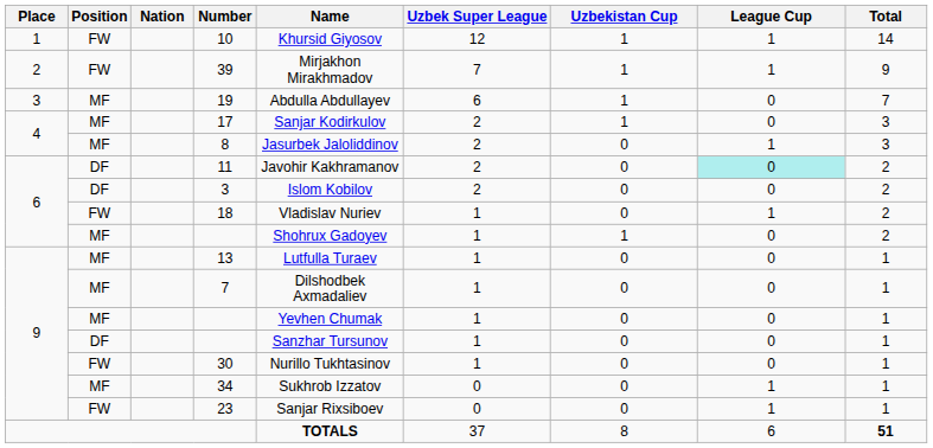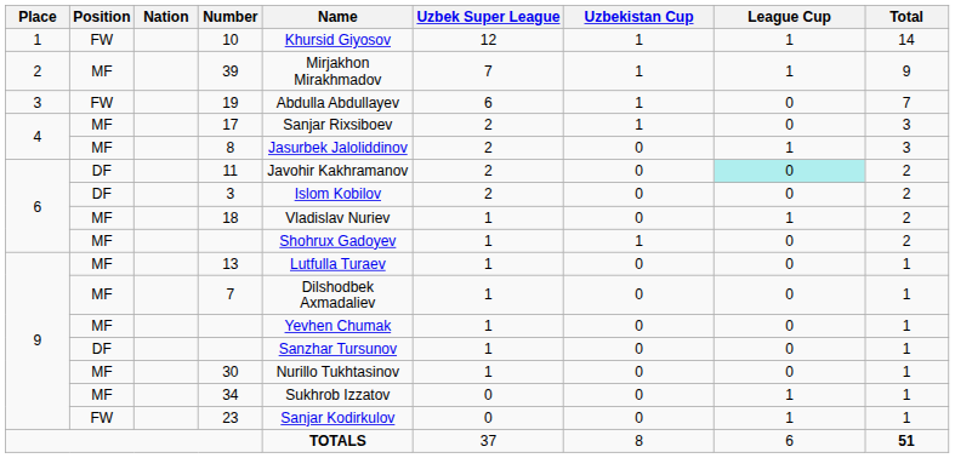39 | Position: FW -> MF
19 | Position: MF -> FW
17 | Name: Sanjar Kodirkulov -> Sanjar Rixsiboev
18 | Position: FW -> MF
30 | Position: FW -> MF
23 | Name: Sanjar Rixsiboev -> Sanjar Kodirkulov
